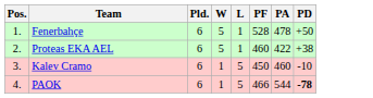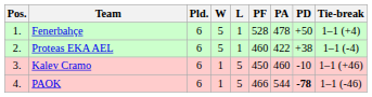+ column: Tie-break | 1–1 (+4) | 1–1 (-4) | 1–1 (+46) | 1–1 (-46)
